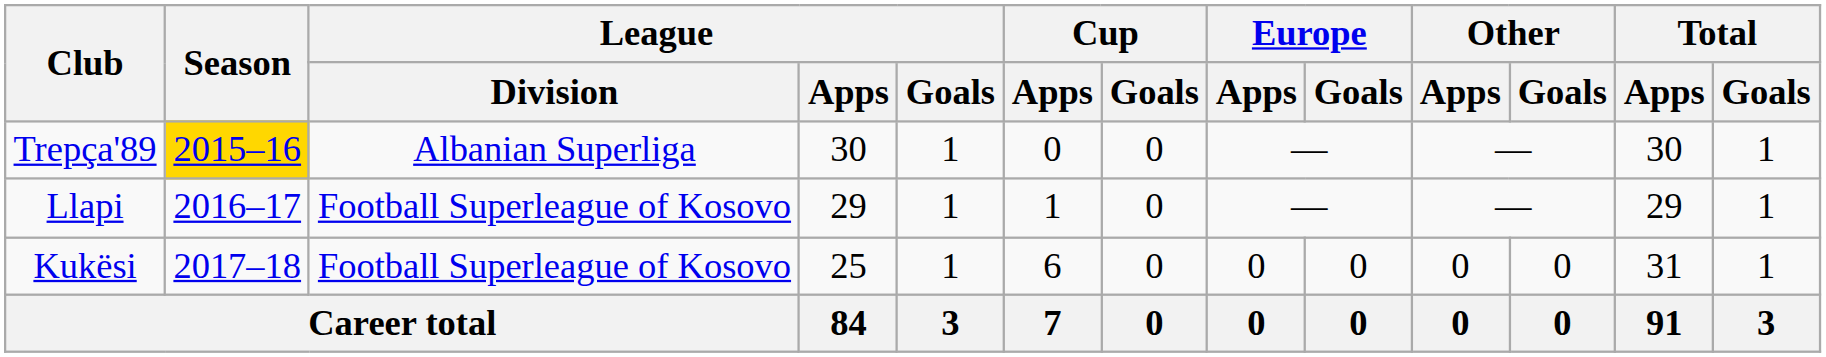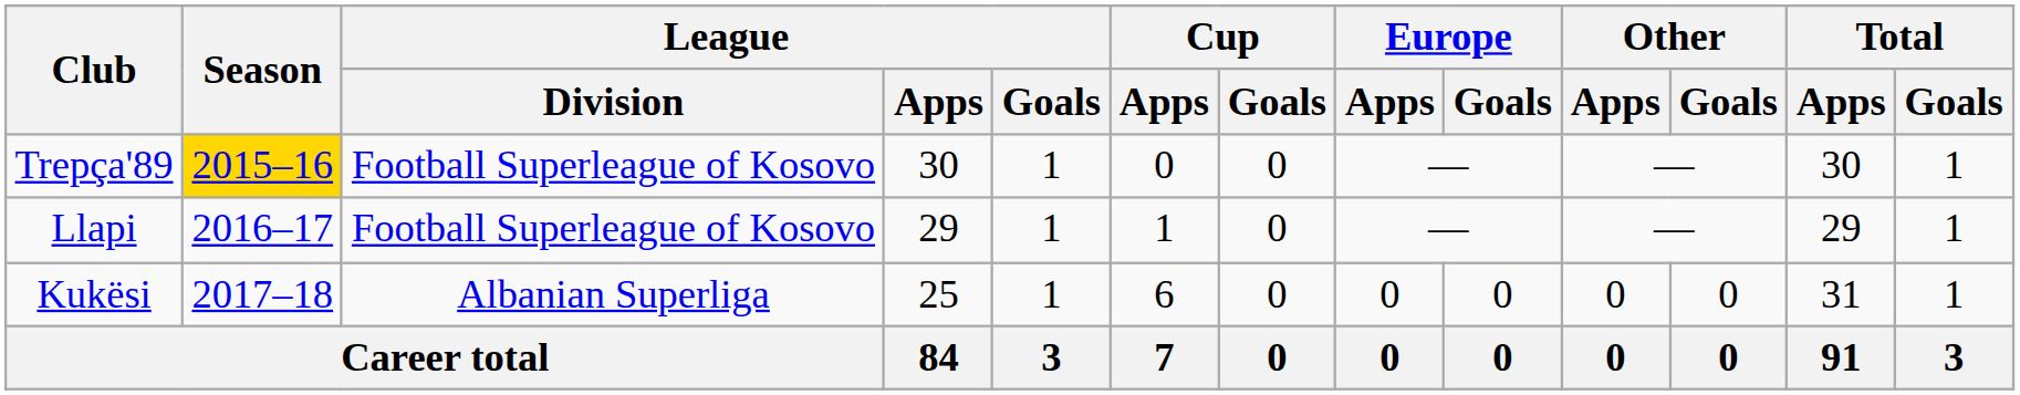Trepça'89 | League / Division: Albanian Superliga -> Football Superleague of Kosovo
Kukësi | League / Division: Football Superleague of Kosovo -> Albanian Superliga
